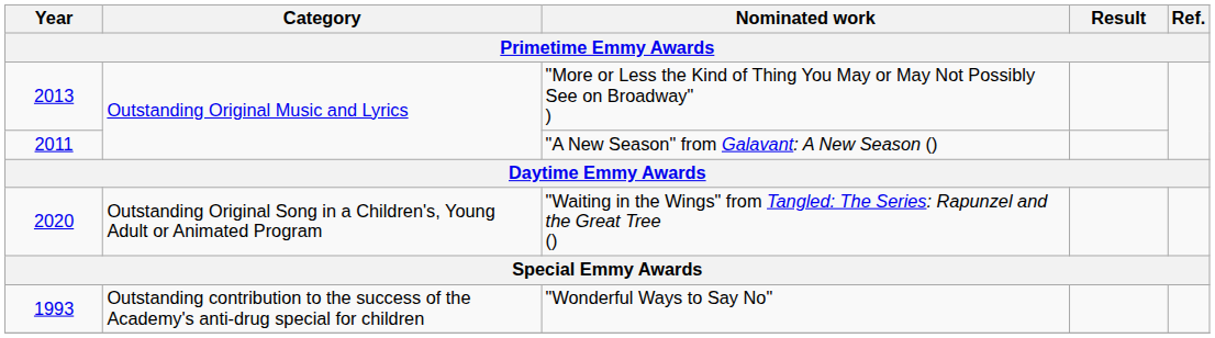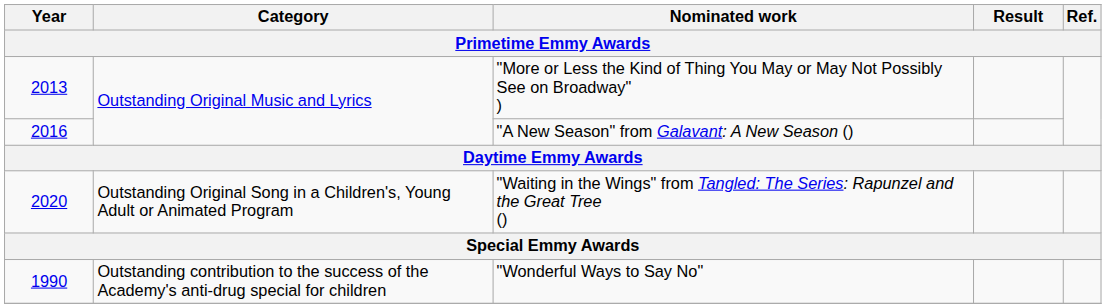"A New Season" from Galavant: A New Season () | Year: 2011 -> 2016
"Wonderful Ways to Say No" | Year: 1993 -> 1990
